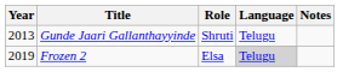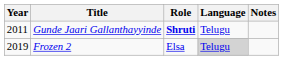Gunde Jaari Gallanthayyinde | Year: 2013 -> 2011
Gunde Jaari Gallanthayyinde | Role: normal -> bold
